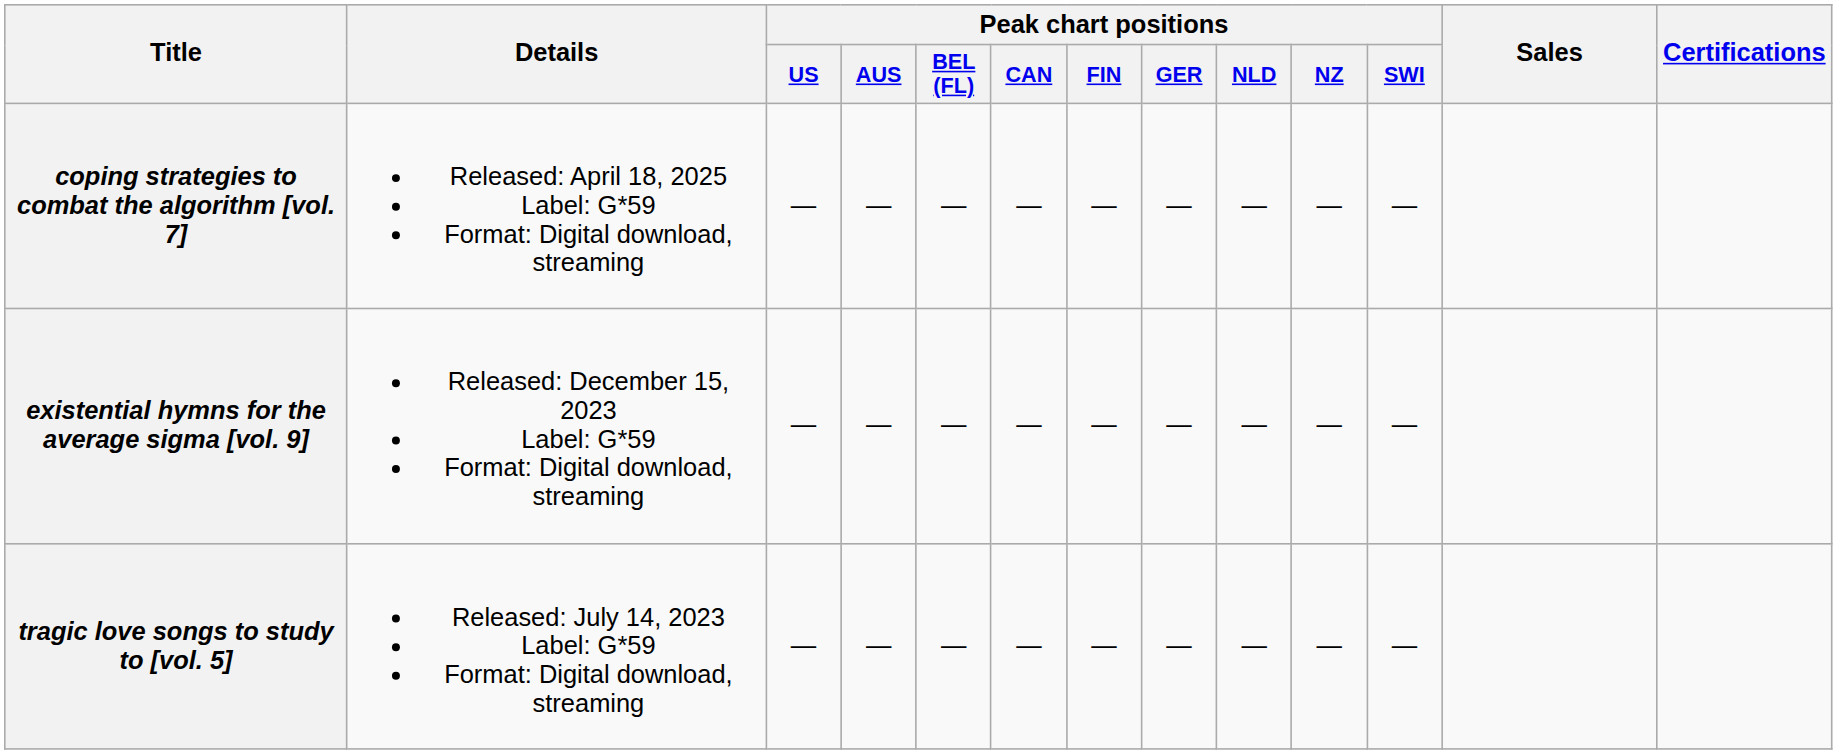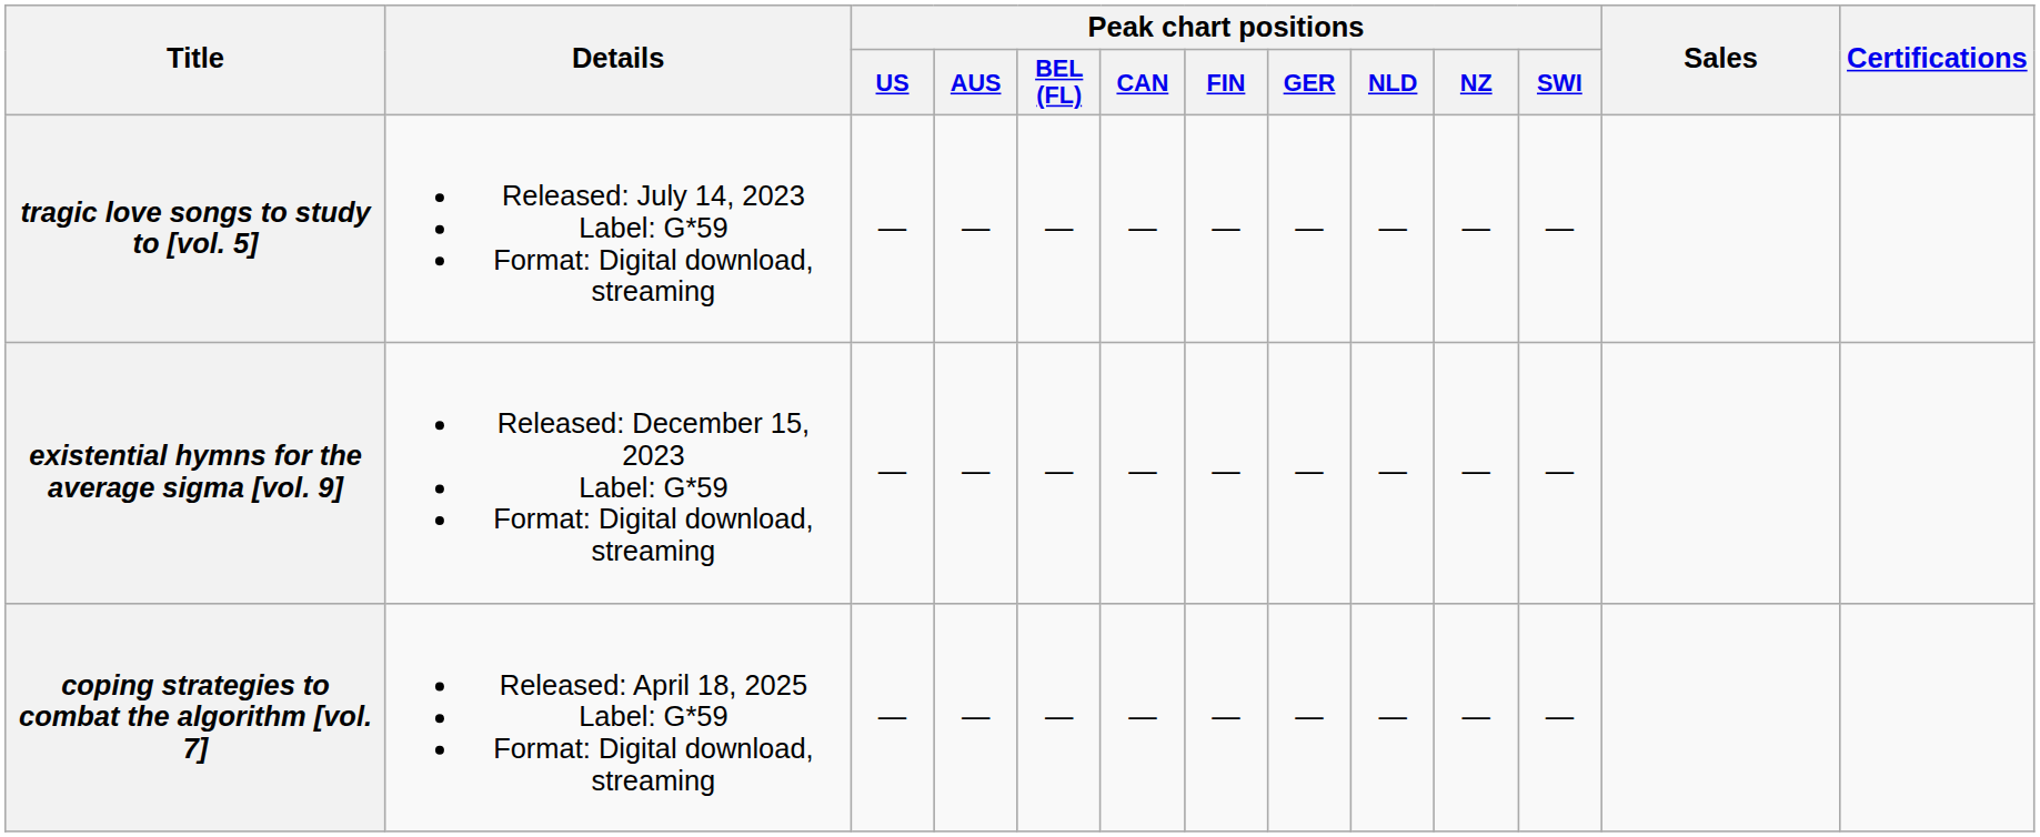rows swapped: tragic love songs to study to [vol. 5] <-> coping strategies to combat the algorithm [vol. 7]
